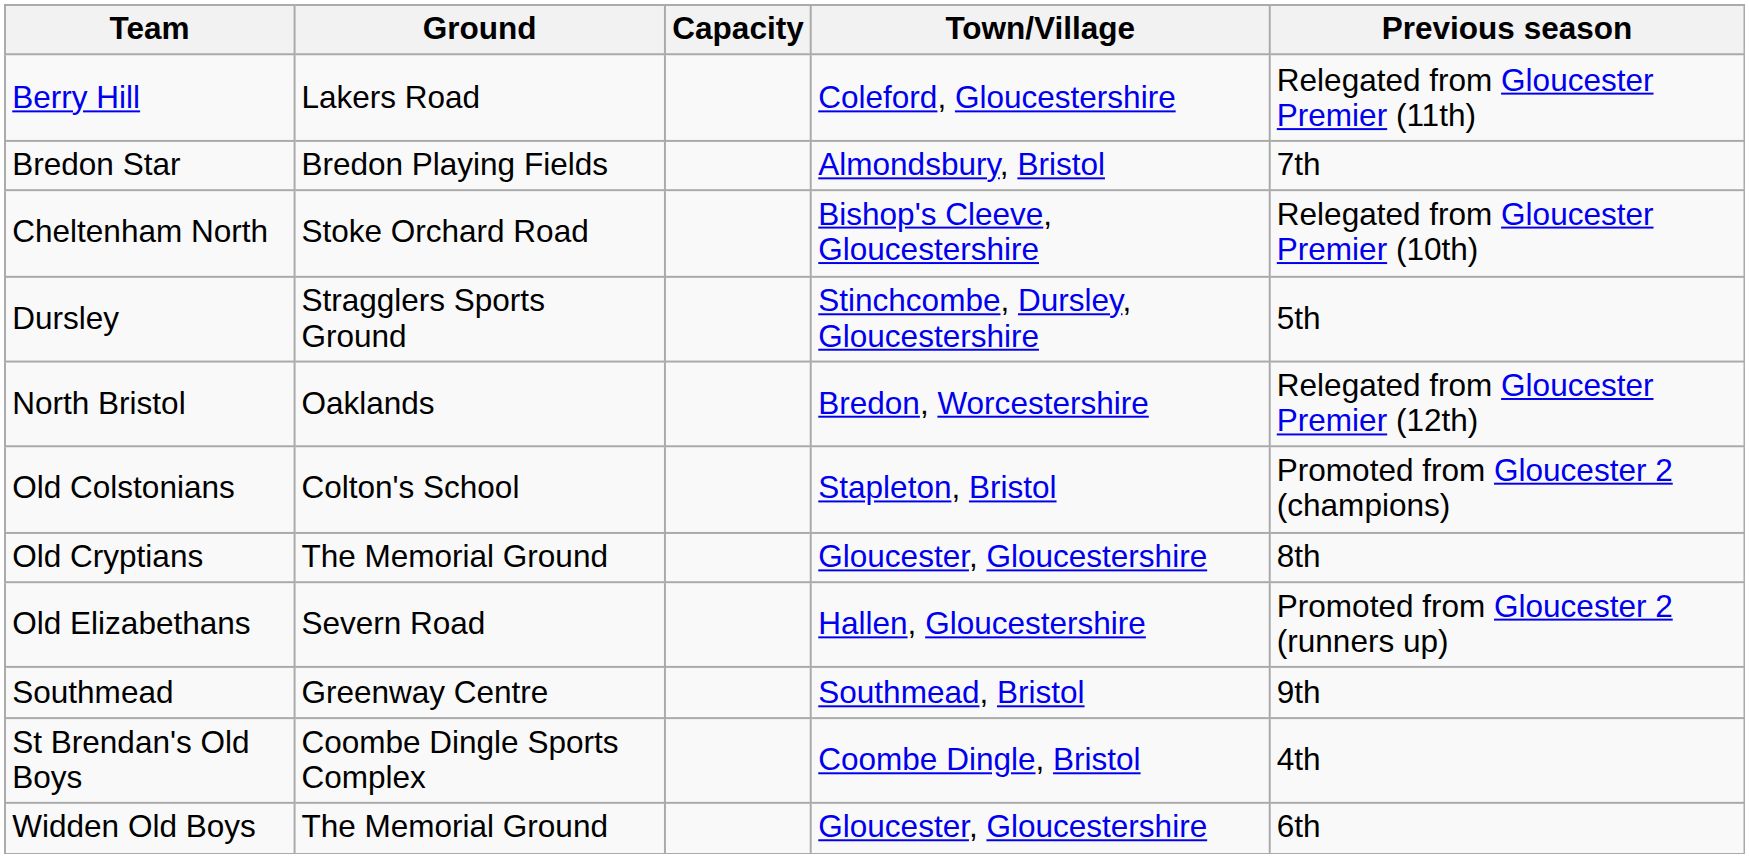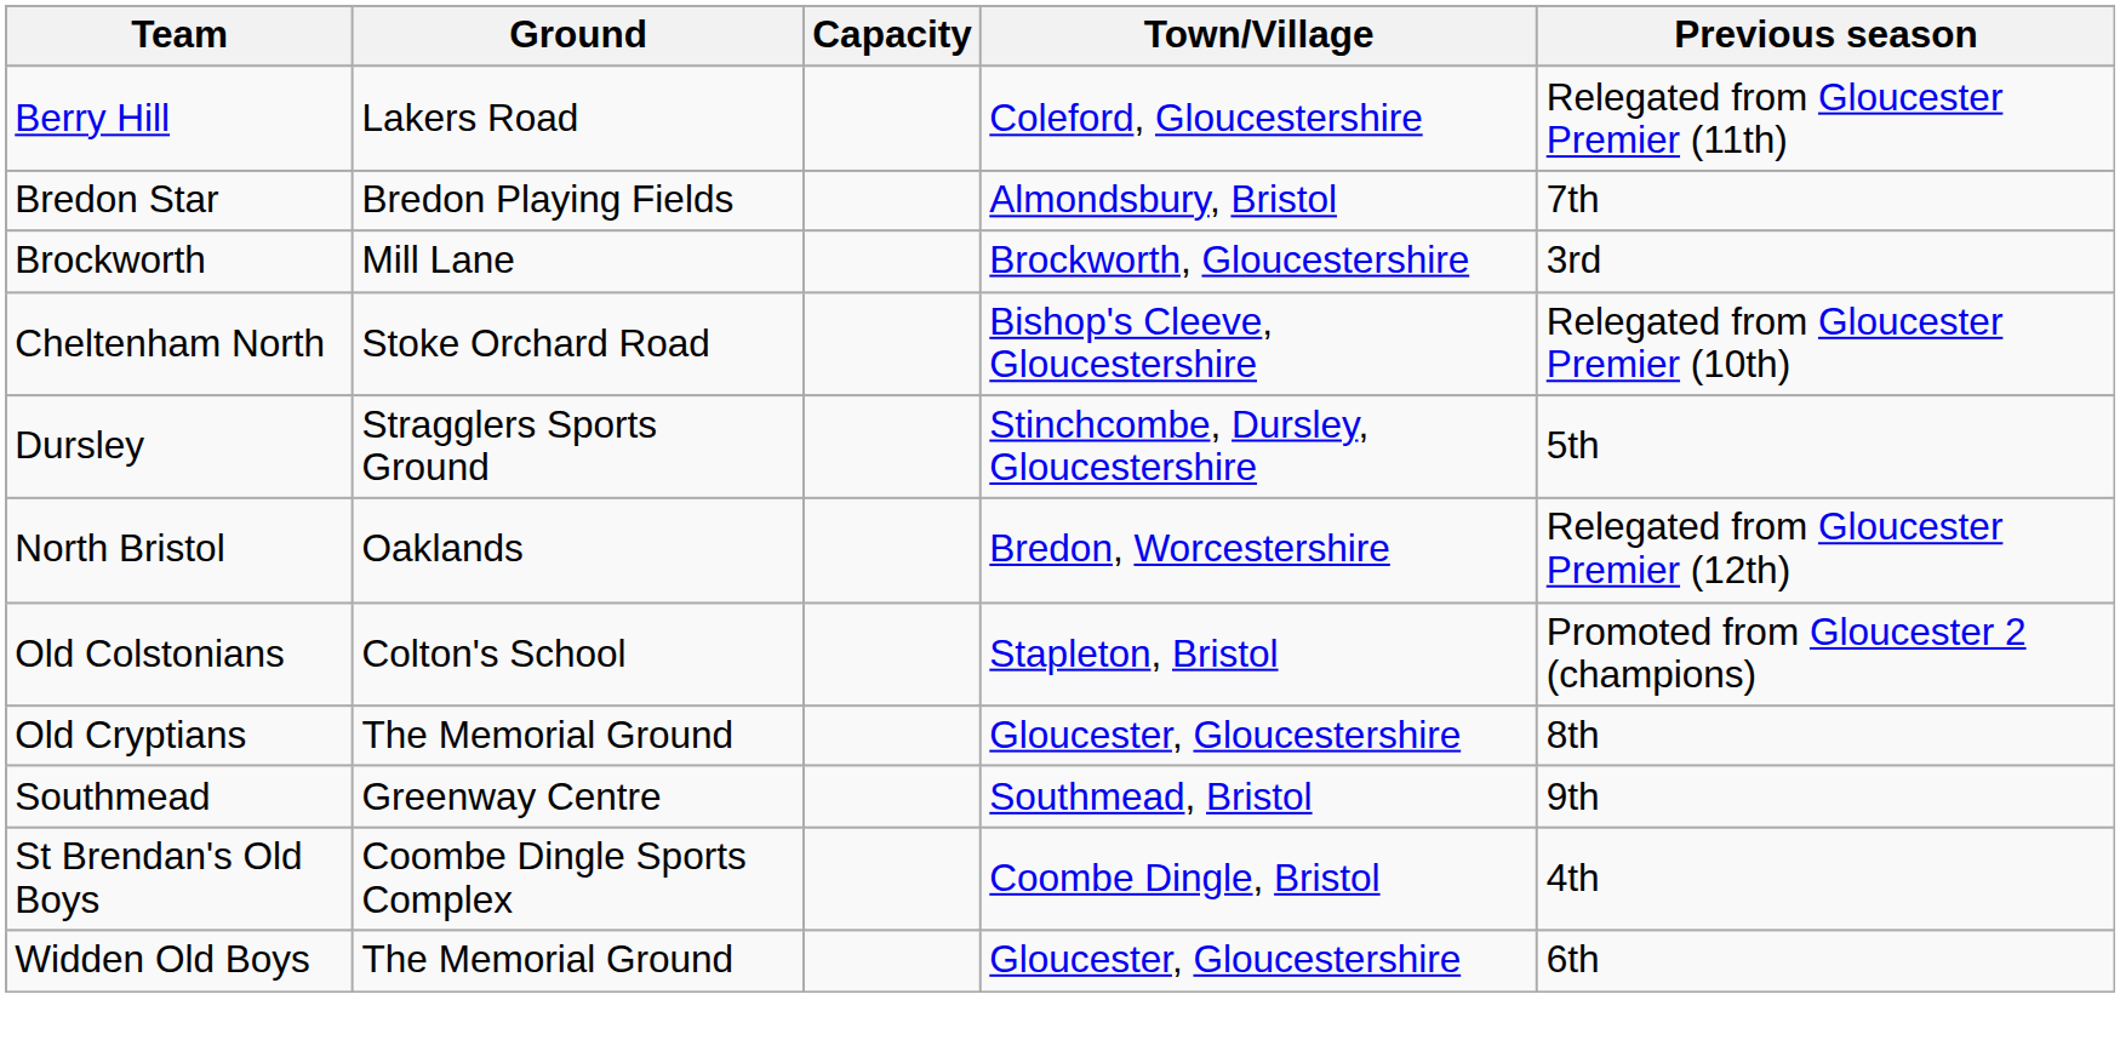+ row: Brockworth | Mill Lane | Brockworth, Gloucestershire | 3rd
- row: Old Elizabethans | Severn Road | Hallen, Gloucestershire | Promoted from Gloucester 2 (runners up)
